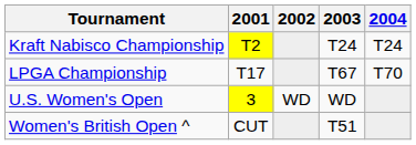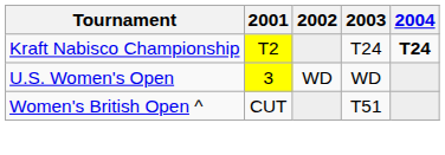Kraft Nabisco Championship | 2004: normal -> bold
- row: LPGA Championship | T17 | T67 | T70
